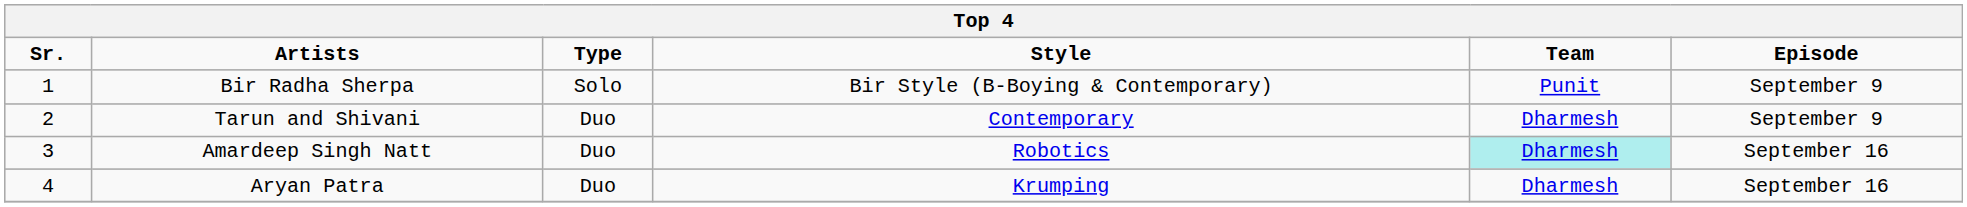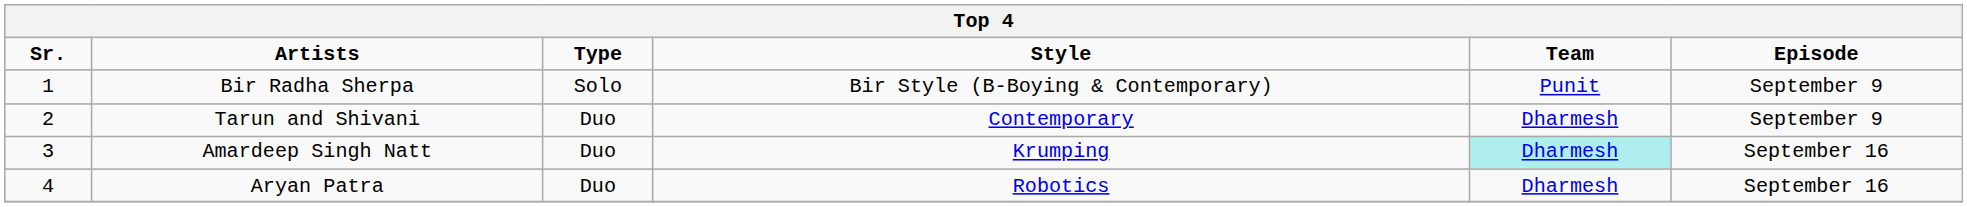Amardeep Singh Natt | Style: Robotics -> Krumping
Aryan Patra | Style: Krumping -> Robotics
